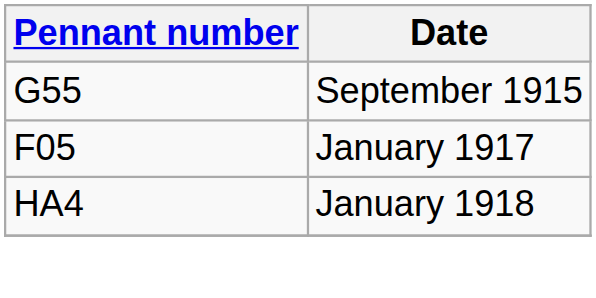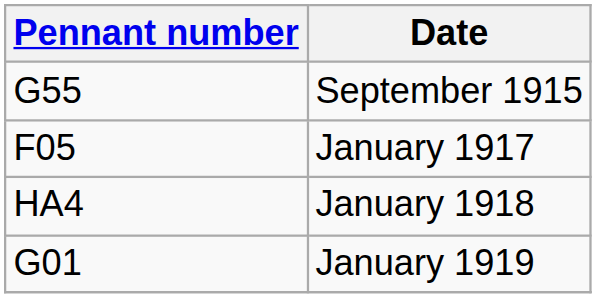+ row: G01 | January 1919
